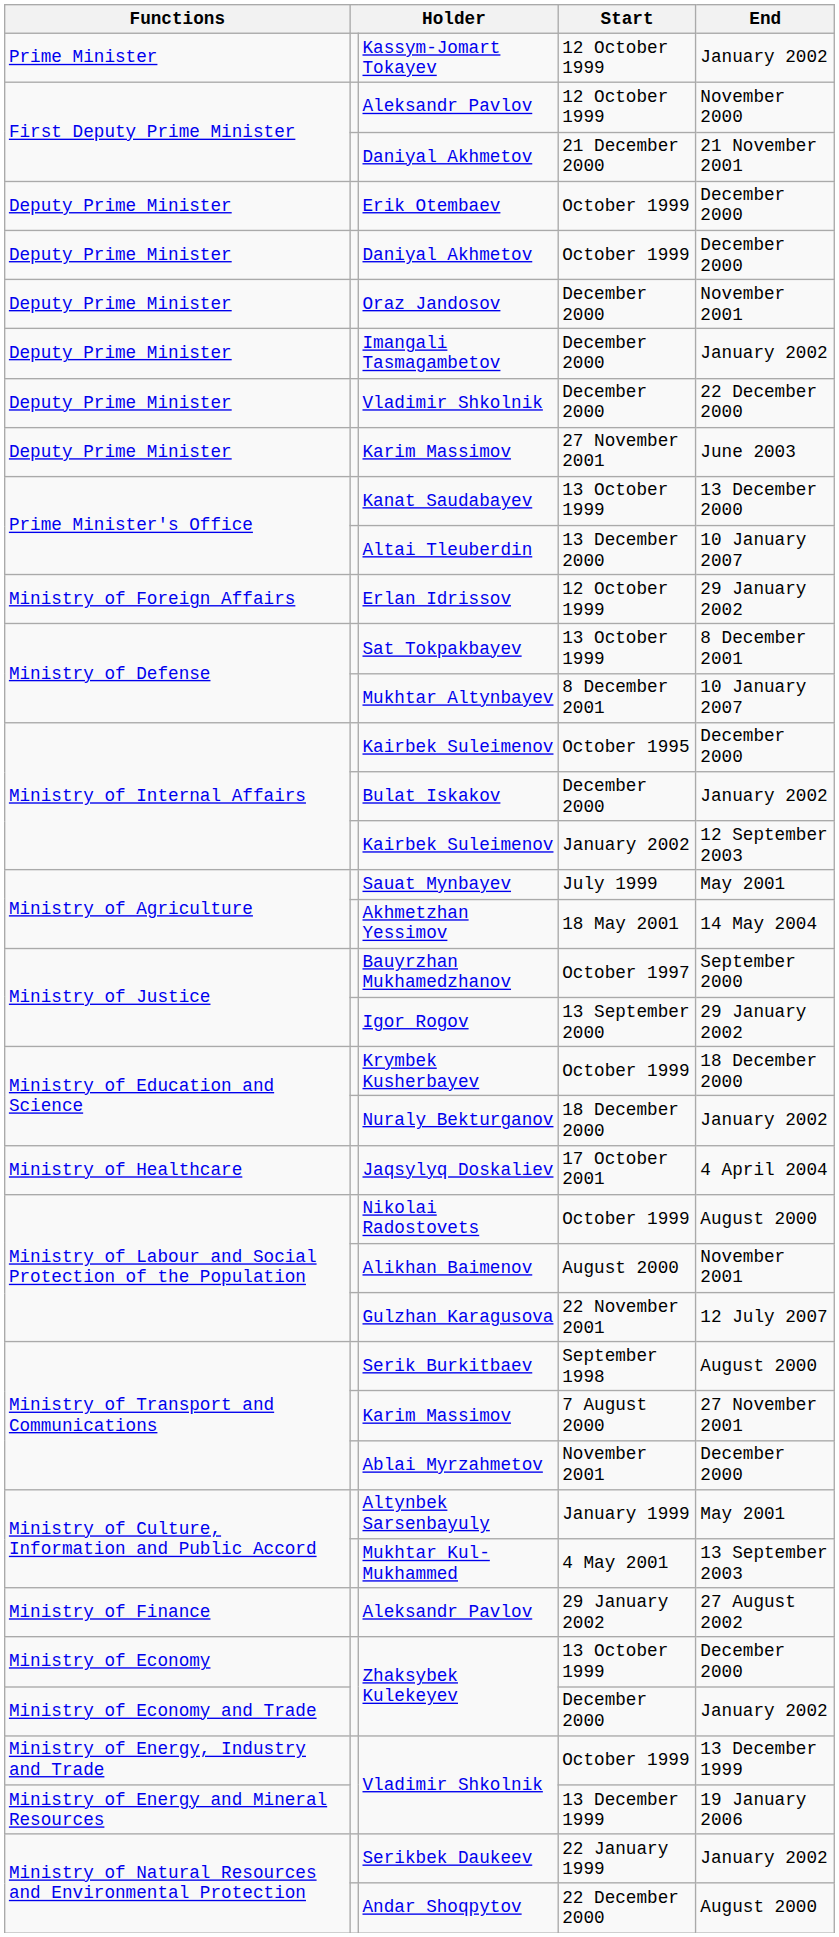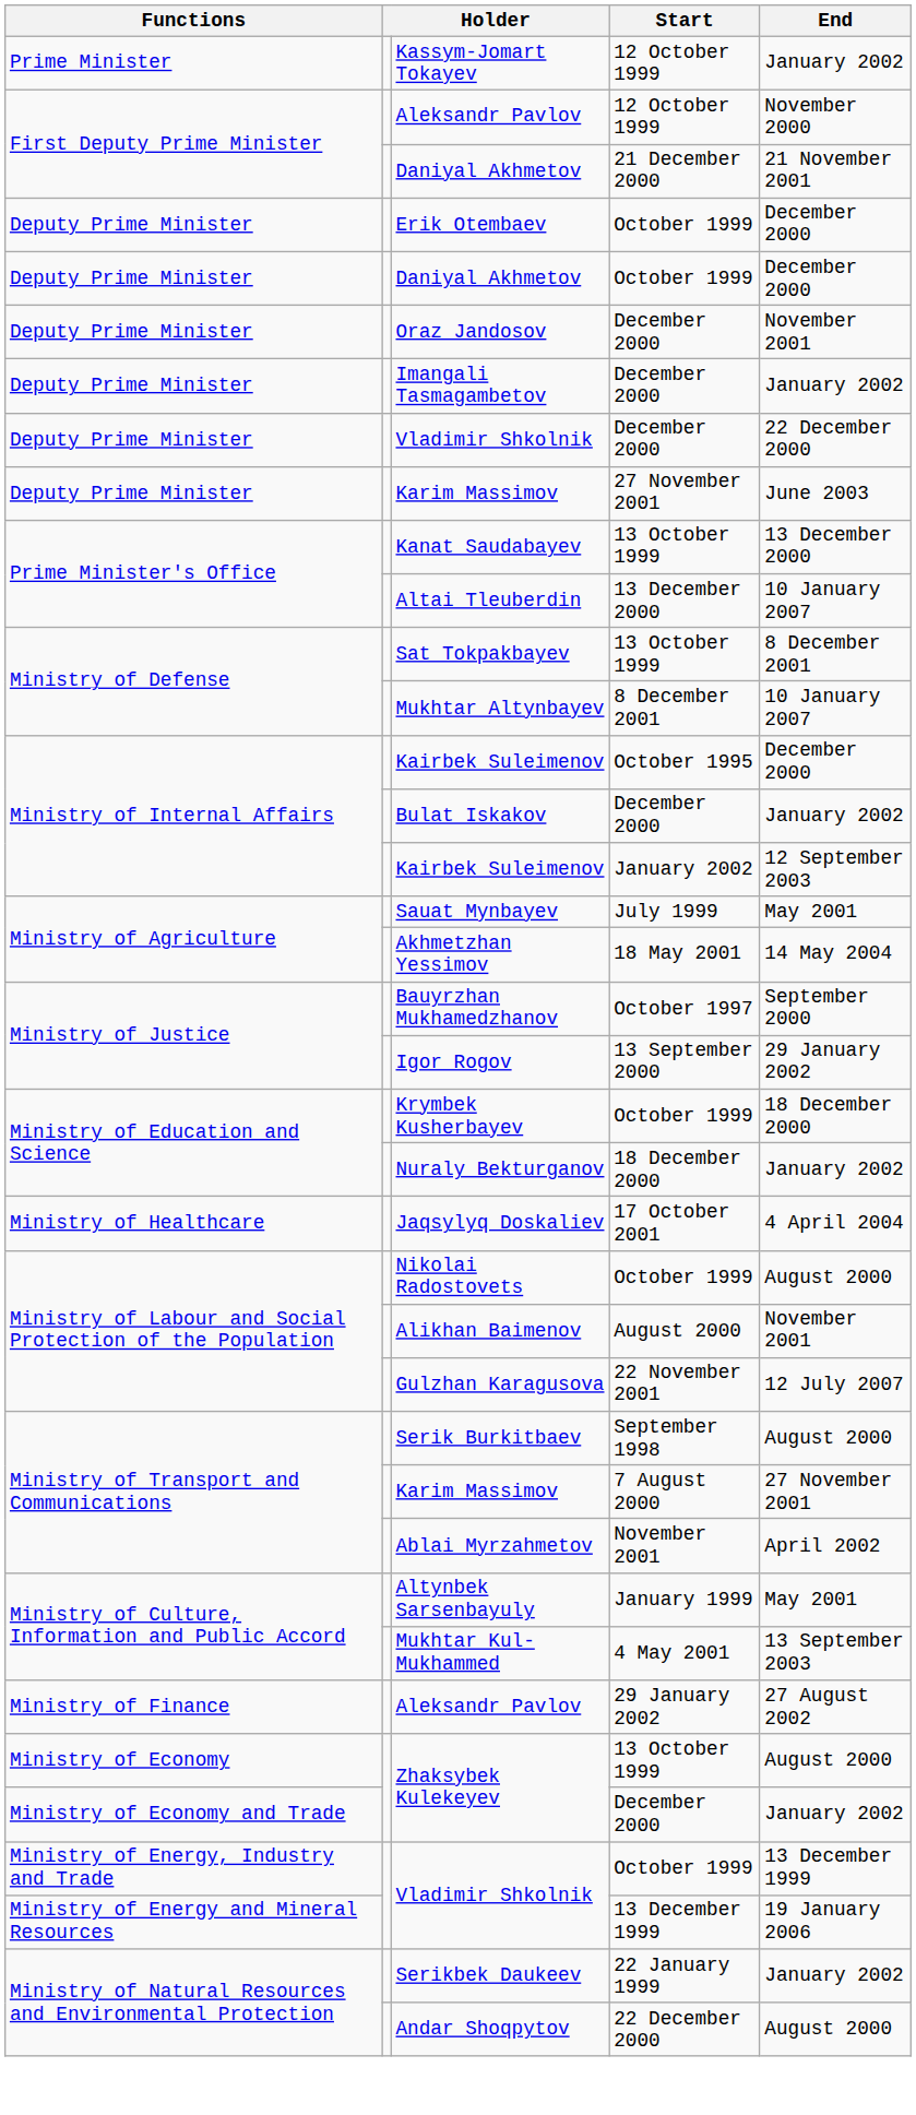- row: Ministry of Foreign Affairs | Erlan Idrissov | 12 October 1999 | 29 January 2002
Ablai Myrzahmetov | End: December 2000 -> April 2002
Zhaksybek Kulekeyev / 13 October 1999 | End: December 2000 -> August 2000
